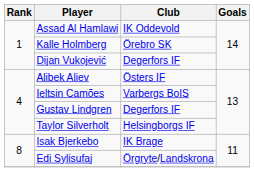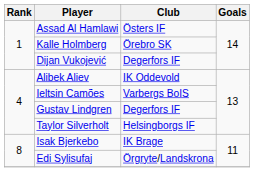Assad Al Hamlawi | Club: IK Oddevold -> Östers IF
Alibek Aliev | Club: Östers IF -> IK Oddevold
